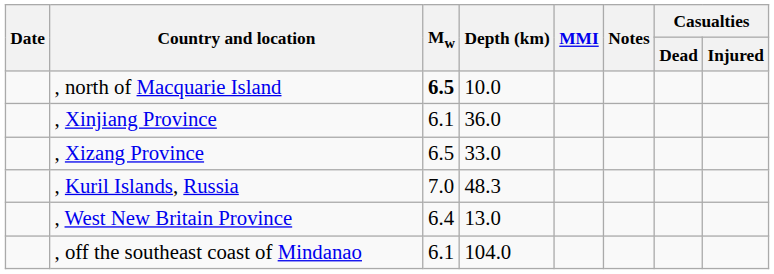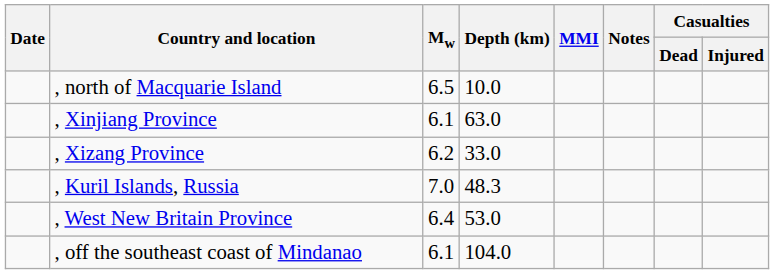, north of Macquarie Island | Mw: bold -> normal
, Xinjiang Province | Depth (km): 36.0 -> 63.0
, Xizang Province | Mw: 6.5 -> 6.2
, West New Britain Province | Depth (km): 13.0 -> 53.0
